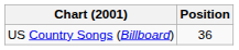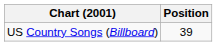US Country Songs (Billboard) | Position: 36 -> 39
